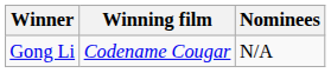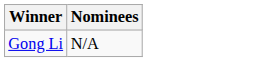- column: Winning film | Codename Cougar
